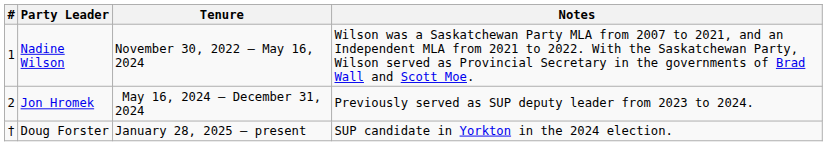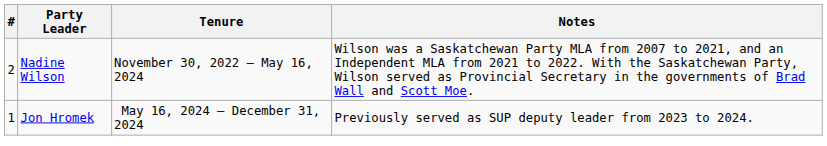Nadine Wilson | #: 1 -> 2
Jon Hromek | #: 2 -> 1
- row: † | Doug Forster | January 28, 2025 – present | SUP candidate in Yorkton in the 2024 election.
